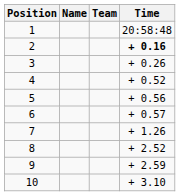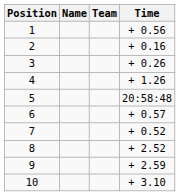1 | Time: 20:58:48 -> + 0.56
2 | Time: bold -> normal
4 | Time: + 0.52 -> + 1.26
5 | Time: + 0.56 -> 20:58:48
7 | Time: + 1.26 -> + 0.52
